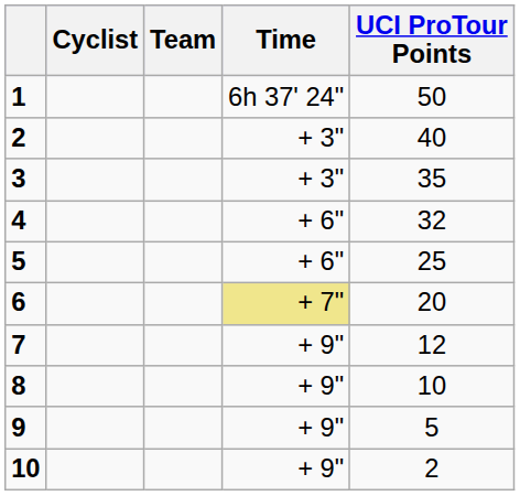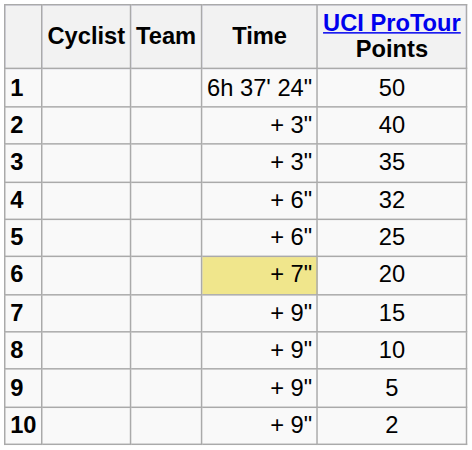7 | UCI ProTour Points: 12 -> 15
